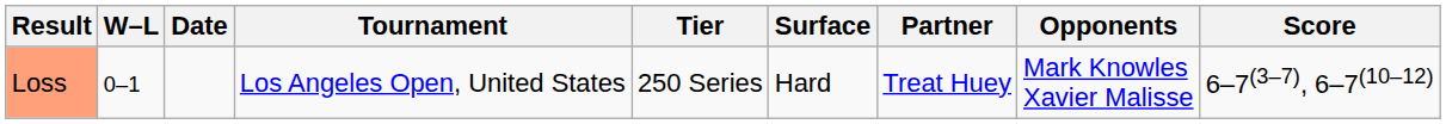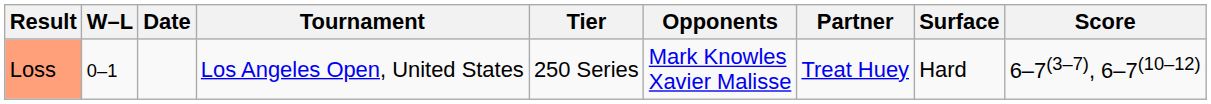columns swapped: Surface <-> Opponents
